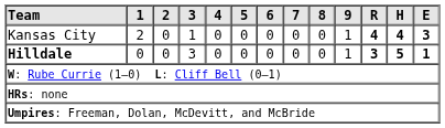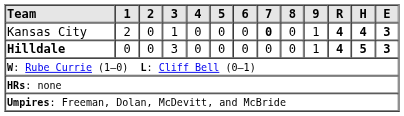Kansas City | 7: normal -> bold
Hilldale | R: 3 -> 4
Hilldale | E: 1 -> 3
